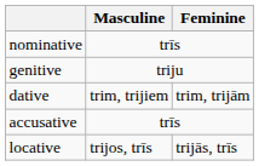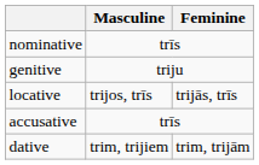rows swapped: dative <-> locative
